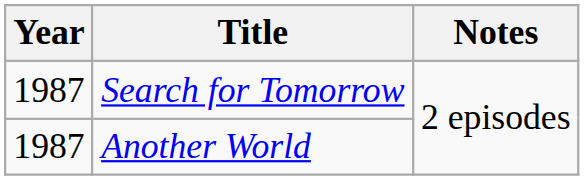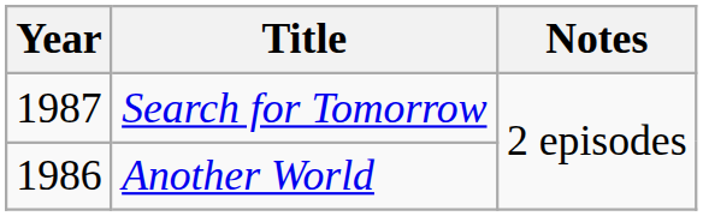Another World | Year: 1987 -> 1986
